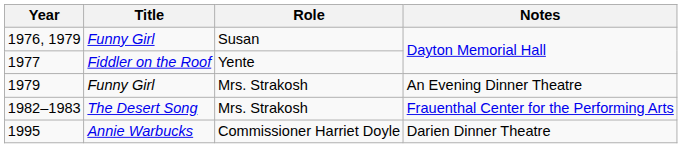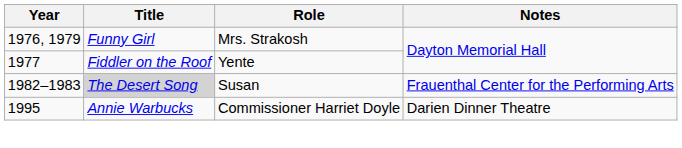1976, 1979 | Role: Susan -> Mrs. Strakosh
- row: 1979 | Funny Girl | Mrs. Strakosh | An Evening Dinner Theatre
1982–1983 | Title: no background -> lightgrey background
1982–1983 | Role: Mrs. Strakosh -> Susan
